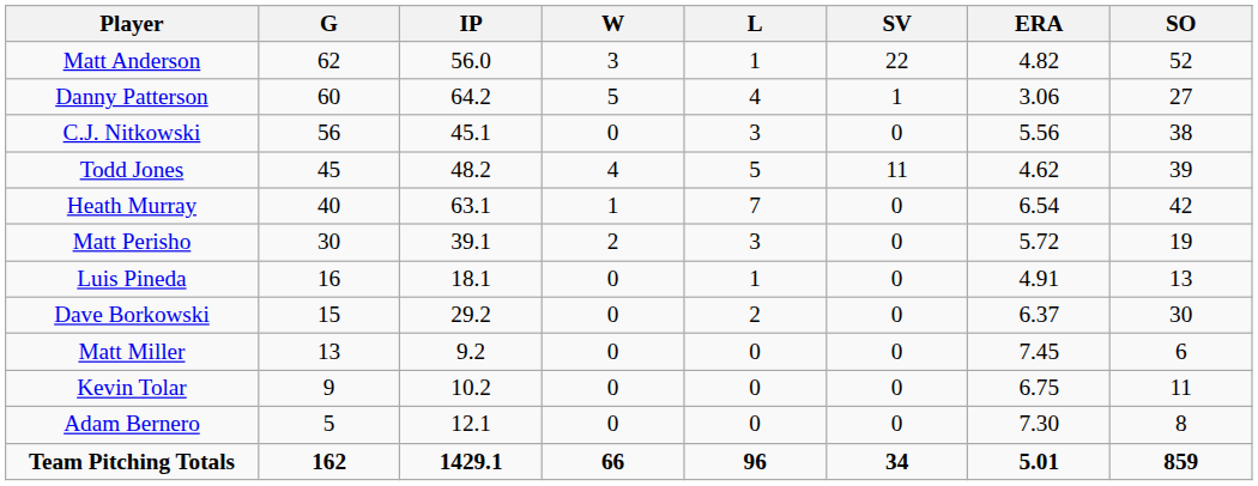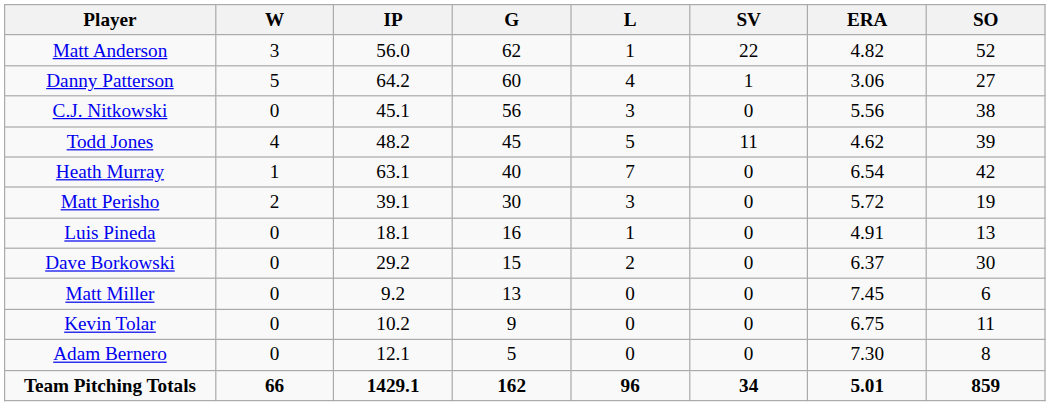columns swapped: G <-> W
